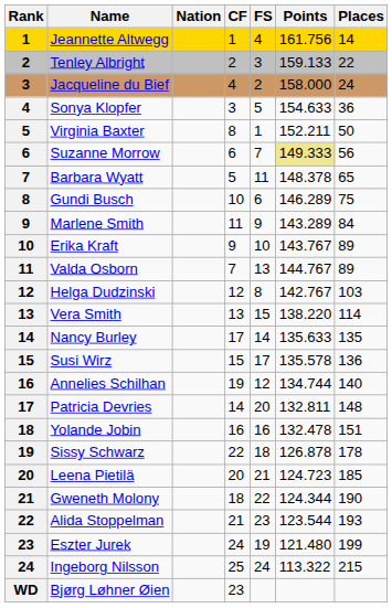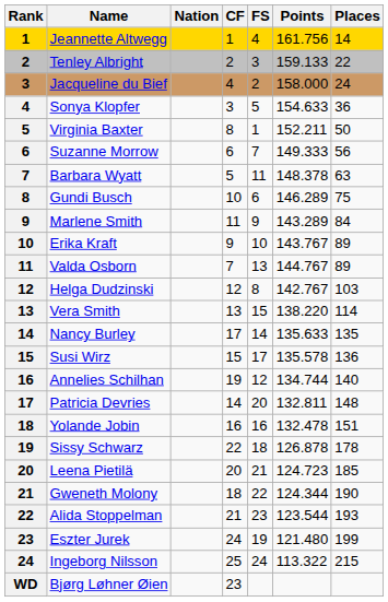Suzanne Morrow | Points: khaki background -> no background
Barbara Wyatt | Places: 65 -> 63
